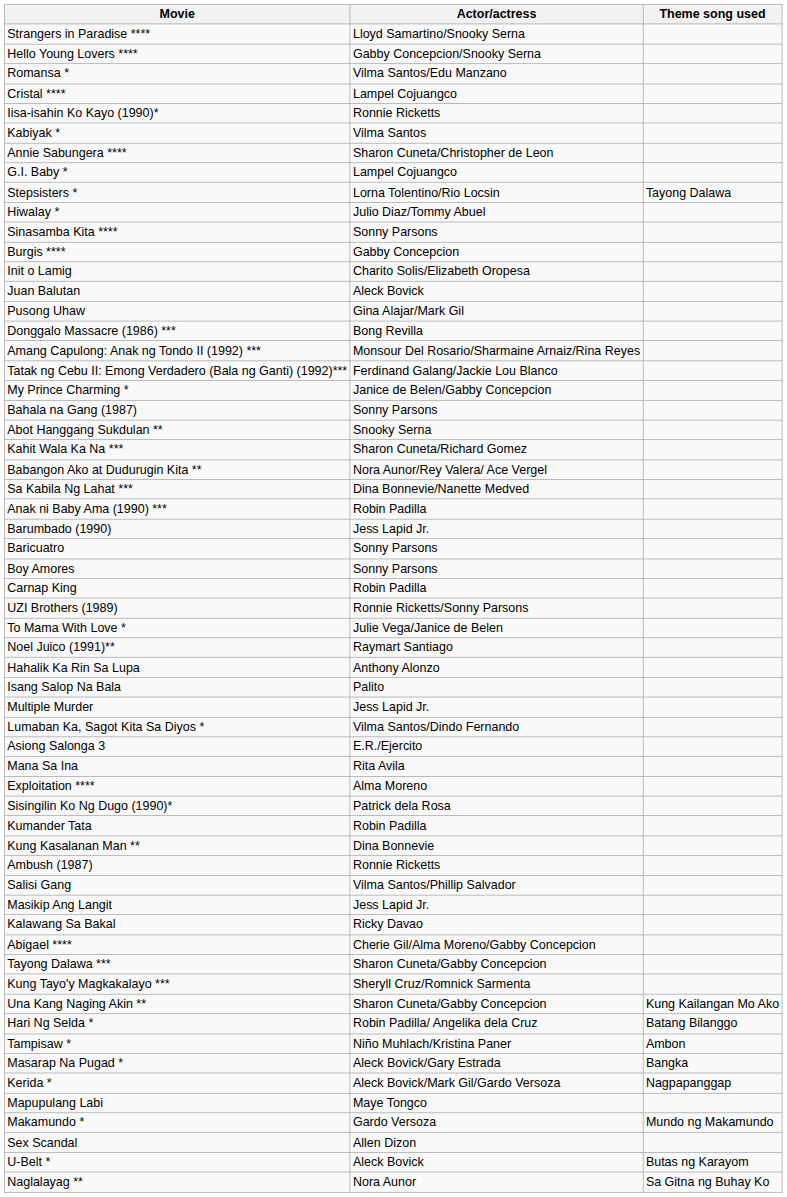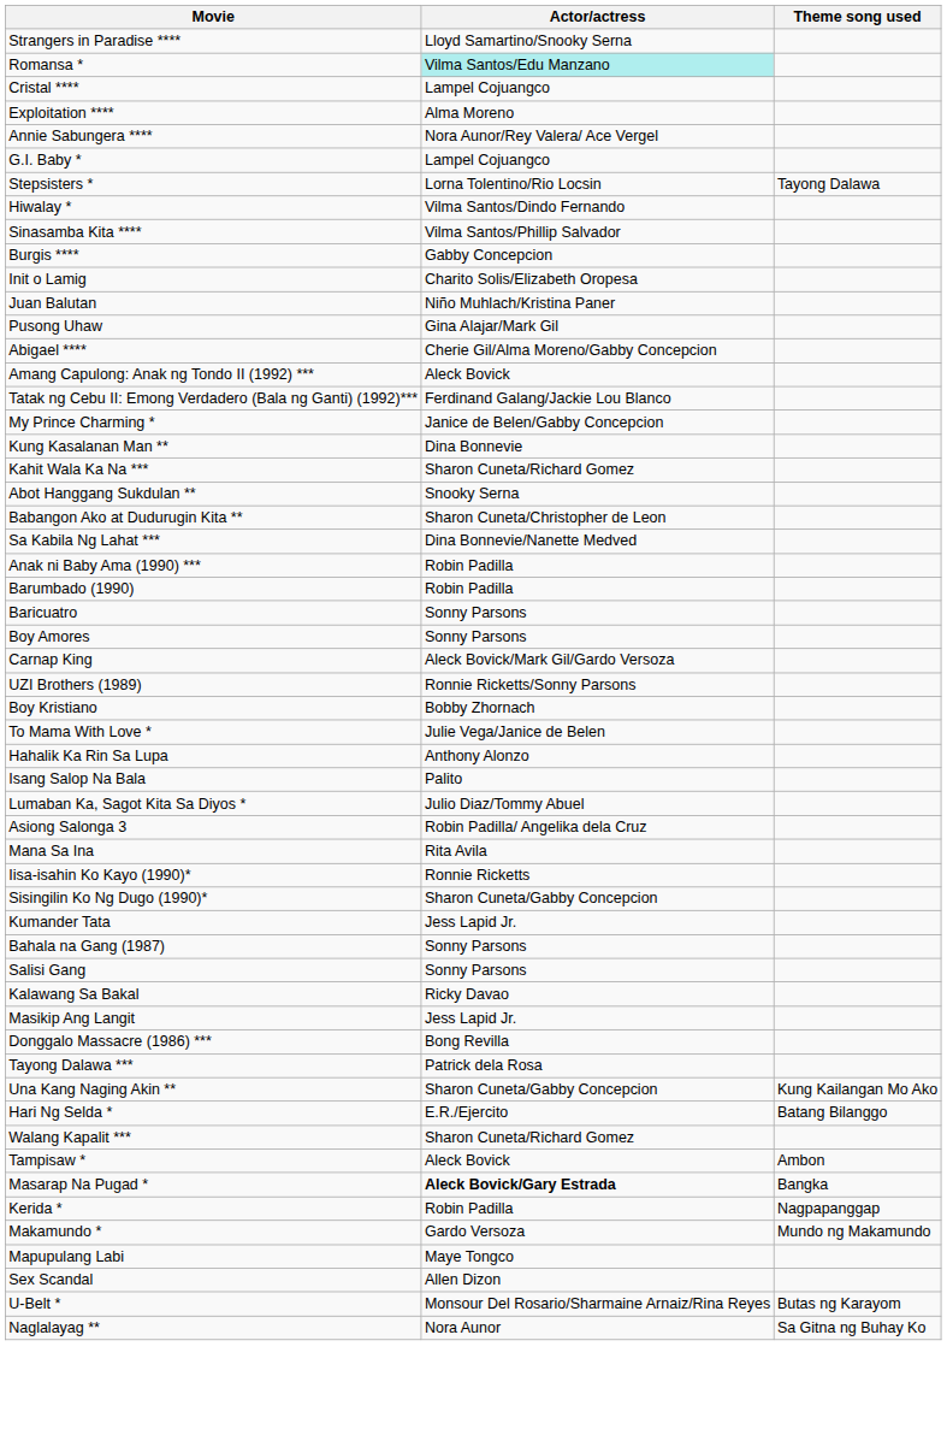- row: Hello Young Lovers **** | Gabby Concepcion/Snooky Serna
Romansa * | Actor/actress: no background -> paleturquoise background
rows swapped: Exploitation **** <-> Iisa-isahin Ko Kayo (1990)*
- row: Kabiyak * | Vilma Santos
Annie Sabungera **** | Actor/actress: Sharon Cuneta/Christopher de Leon -> Nora Aunor/Rey Valera/ Ace Vergel
Hiwalay * | Actor/actress: Julio Diaz/Tommy Abuel -> Vilma Santos/Dindo Fernando
Sinasamba Kita **** | Actor/actress: Sonny Parsons -> Vilma Santos/Phillip Salvador
Juan Balutan | Actor/actress: Aleck Bovick -> Niño Muhlach/Kristina Paner
rows swapped: Abigael **** <-> Donggalo Massacre (1986) ***
Amang Capulong: Anak ng Tondo II (1992) *** | Actor/actress: Monsour Del Rosario/Sharmaine Arnaiz/Rina Reyes -> Aleck Bovick
rows swapped: Kung Kasalanan Man ** <-> Bahala na Gang (1987)
rows swapped: Abot Hanggang Sukdulan ** <-> Kahit Wala Ka Na ***
Babangon Ako at Dudurugin Kita ** | Actor/actress: Nora Aunor/Rey Valera/ Ace Vergel -> Sharon Cuneta/Christopher de Leon
Barumbado (1990) | Actor/actress: Jess Lapid Jr. -> Robin Padilla
Carnap King | Actor/actress: Robin Padilla -> Aleck Bovick/Mark Gil/Gardo Versoza
+ row: Boy Kristiano | Bobby Zhornach
- row: Noel Juico (1991)** | Raymart Santiago
- row: Multiple Murder | Jess Lapid Jr.
Lumaban Ka, Sagot Kita Sa Diyos * | Actor/actress: Vilma Santos/Dindo Fernando -> Julio Diaz/Tommy Abuel
Asiong Salonga 3 | Actor/actress: E.R./Ejercito -> Robin Padilla/ Angelika dela Cruz
Sisingilin Ko Ng Dugo (1990)* | Actor/actress: Patrick dela Rosa -> Sharon Cuneta/Gabby Concepcion
Kumander Tata | Actor/actress: Robin Padilla -> Jess Lapid Jr.
- row: Ambush (1987) | Ronnie Ricketts
Salisi Gang | Actor/actress: Vilma Santos/Phillip Salvador -> Sonny Parsons
rows swapped: Masikip Ang Langit <-> Kalawang Sa Bakal
Tayong Dalawa *** | Actor/actress: Sharon Cuneta/Gabby Concepcion -> Patrick dela Rosa
- row: Kung Tayo'y Magkakalayo *** | Sheryll Cruz/Romnick Sarmenta
Hari Ng Selda * | Actor/actress: Robin Padilla/ Angelika dela Cruz -> E.R./Ejercito
+ row: Walang Kapalit *** | Sharon Cuneta/Richard Gomez
Tampisaw * | Actor/actress: Niño Muhlach/Kristina Paner -> Aleck Bovick
Masarap Na Pugad * | Actor/actress: normal -> bold
Kerida * | Actor/actress: Aleck Bovick/Mark Gil/Gardo Versoza -> Robin Padilla
rows swapped: Makamundo * <-> Mapupulang Labi
U-Belt * | Actor/actress: Aleck Bovick -> Monsour Del Rosario/Sharmaine Arnaiz/Rina Reyes
